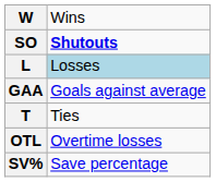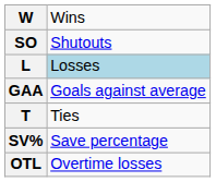SO | column 2: bold -> normal
rows swapped: OTL <-> SV%
